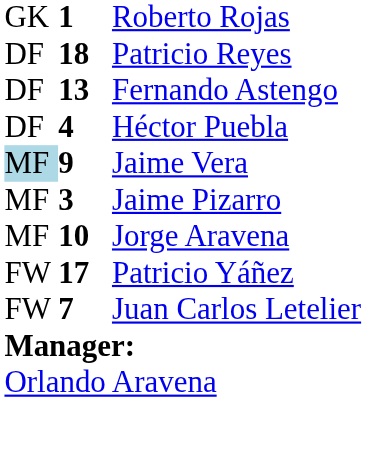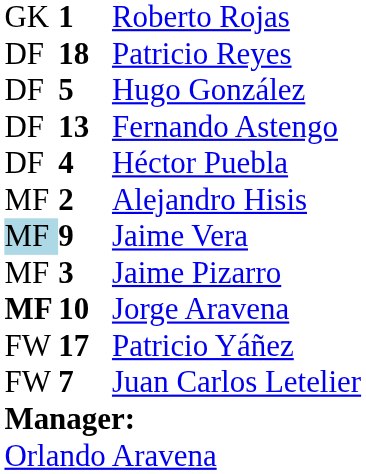+ row: DF | 5 | Hugo González
+ row: MF | 2 | Alejandro Hisis
Jorge Aravena | column 1: normal -> bold
